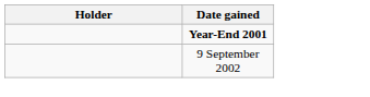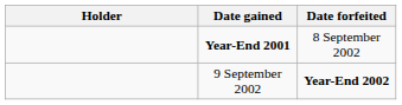+ column: Date forfeited | 8 September 2002 | Year-End 2002
